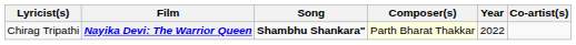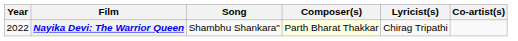columns swapped: Year <-> Lyricist(s)
Nayika Devi: The Warrior Queen | Song: bold -> normal
